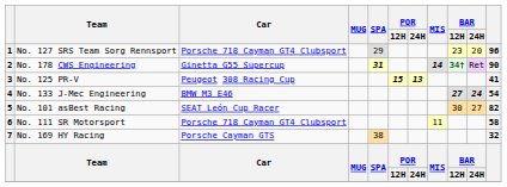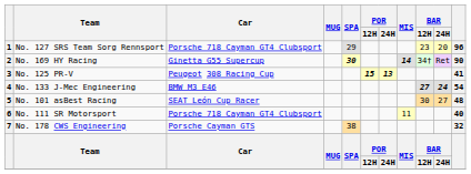2 | Team: No. 178 CWS Engineering -> No. 169 HY Racing
2 | SPA: 31 -> 30
5 | column 11: 82 -> 48
6 | column 11: 58 -> 40
7 | Team: No. 169 HY Racing -> No. 178 CWS Engineering
